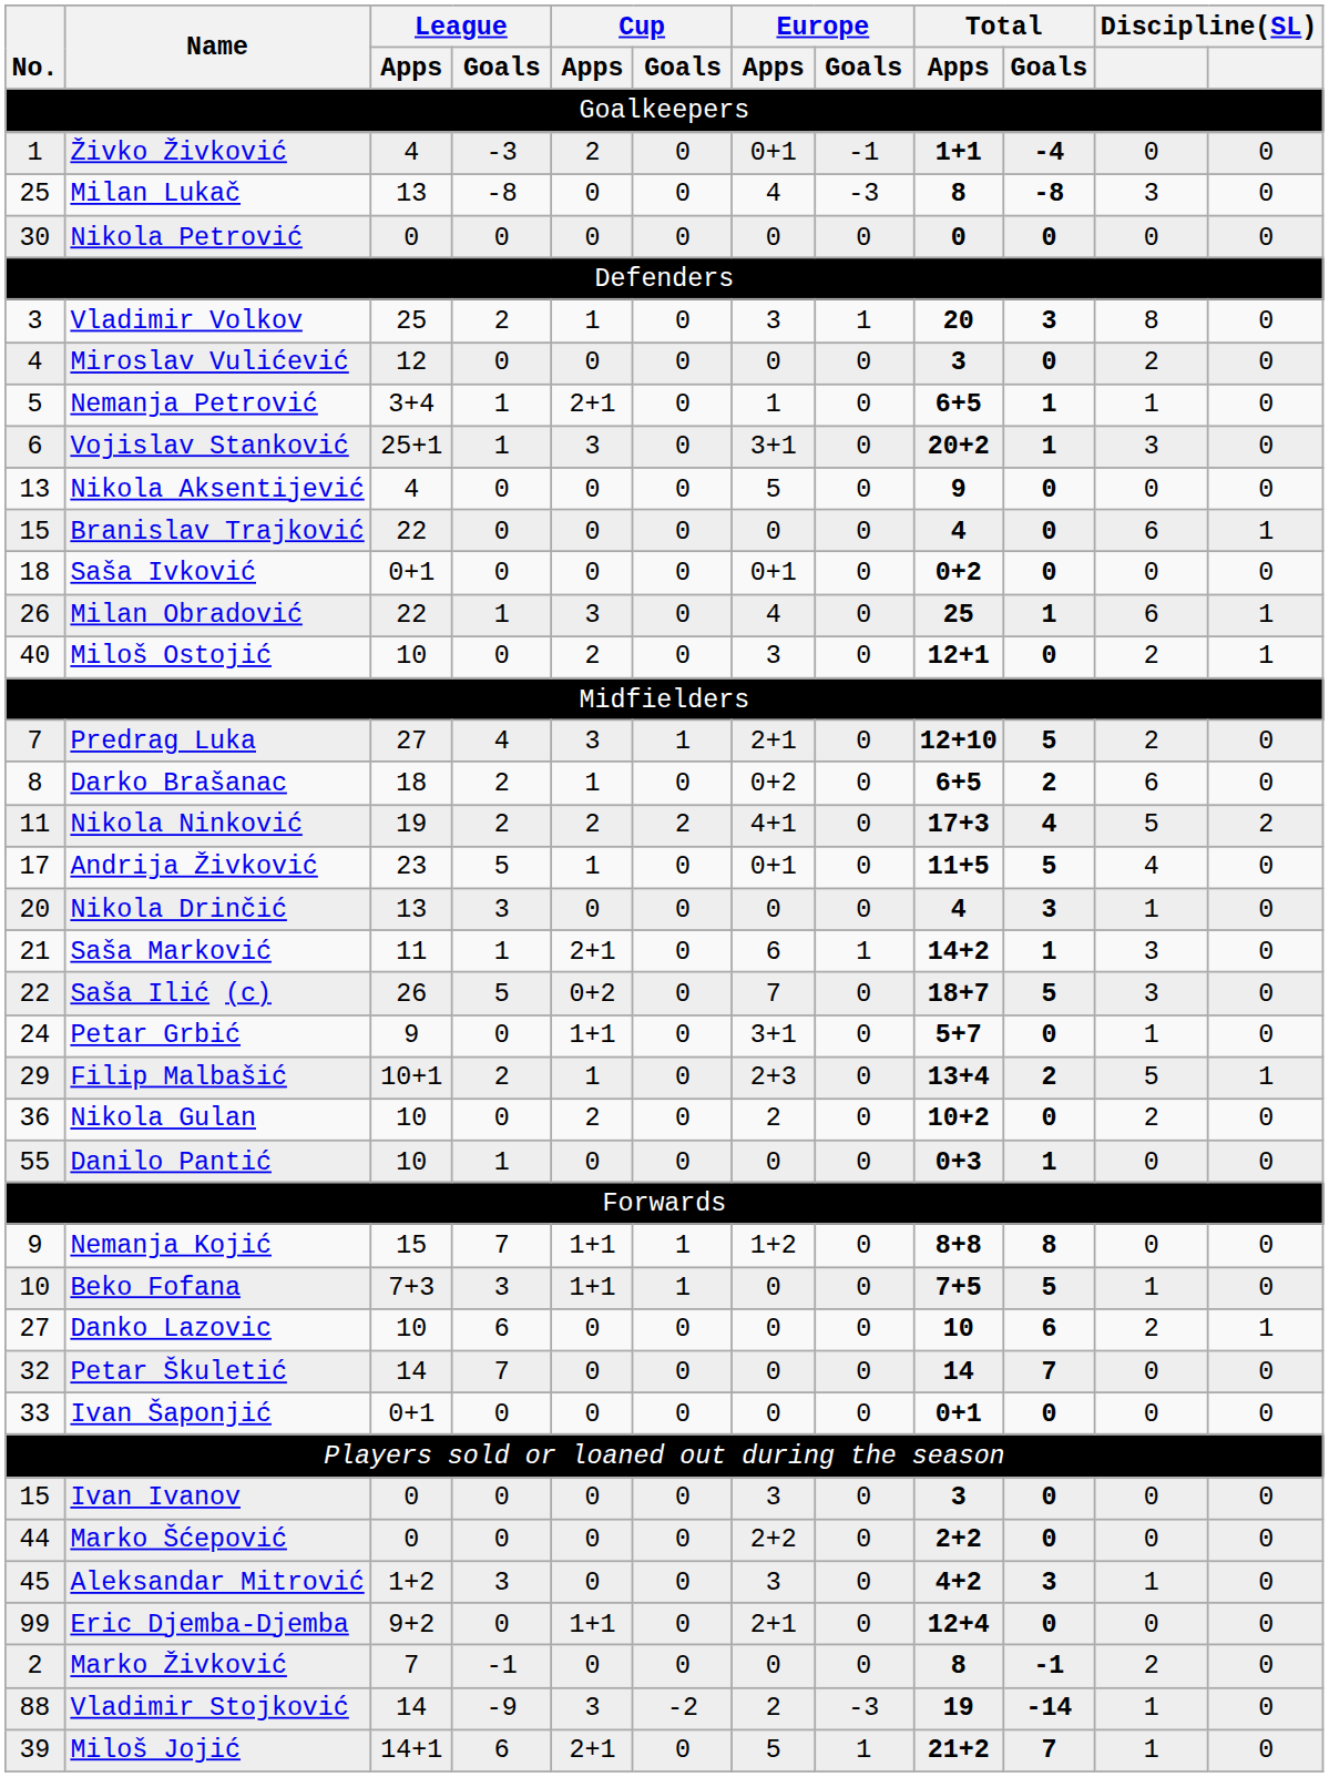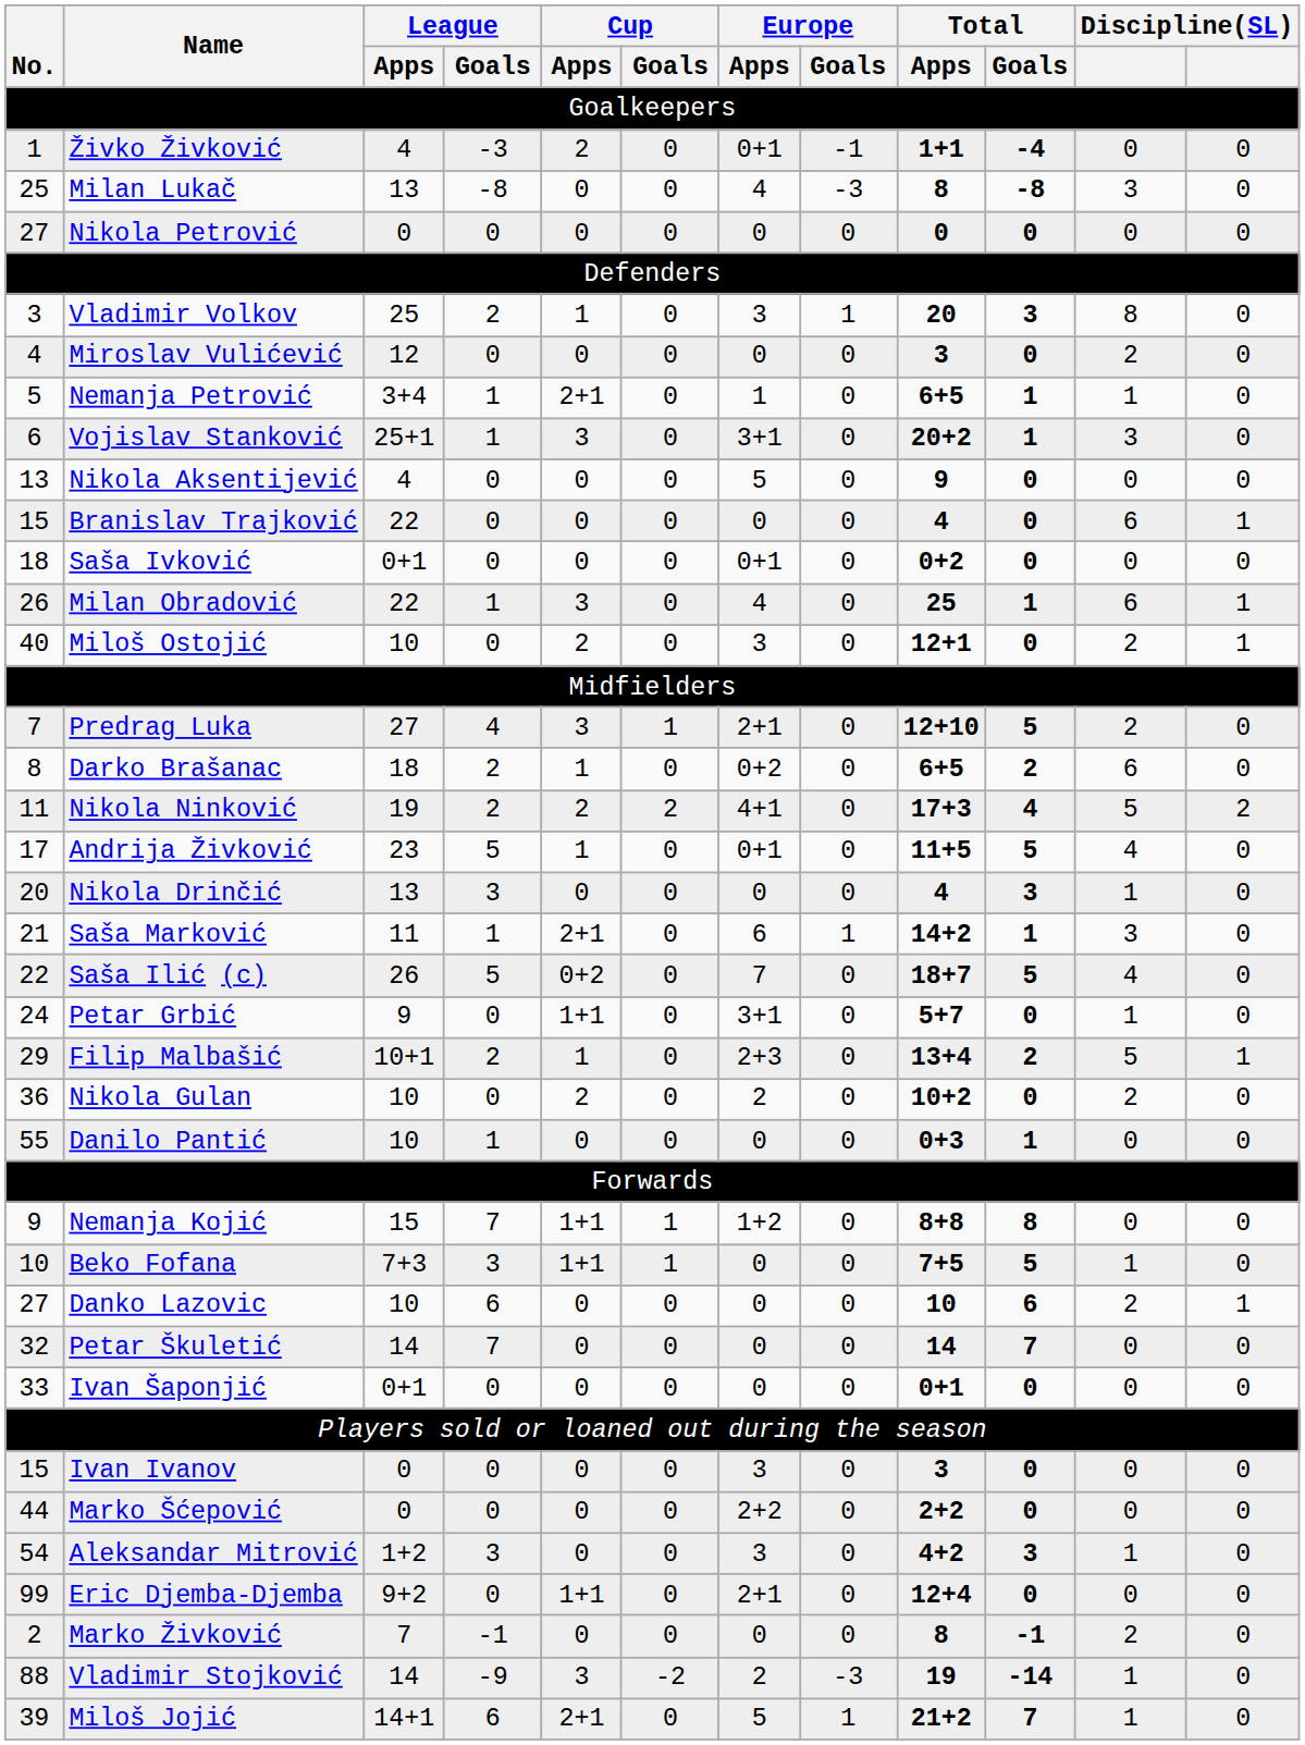Nikola Petrović | No.: 30 -> 27
Saša Ilić (c) | column 11: 3 -> 4
Aleksandar Mitrović | No.: 45 -> 54
